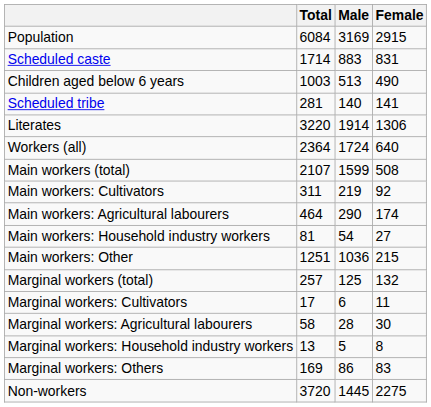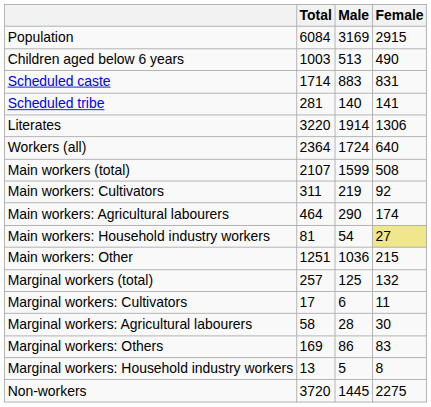rows swapped: Children aged below 6 years <-> Scheduled caste
Main workers: Household industry workers | Female: no background -> khaki background
rows swapped: Marginal workers: Household industry workers <-> Marginal workers: Others
